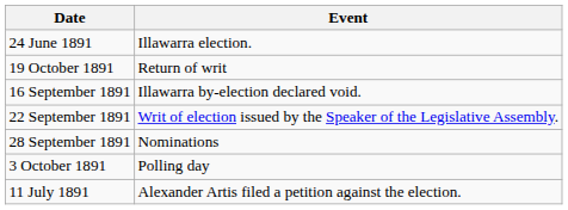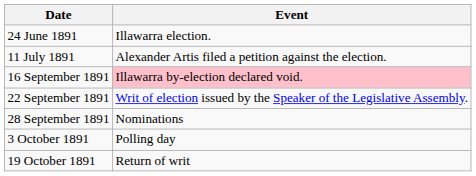rows swapped: 11 July 1891 <-> 19 October 1891
16 September 1891 | Event: no background -> pink background
